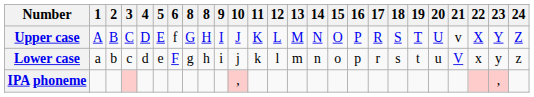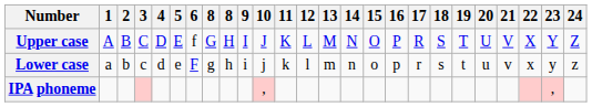Upper case | 21: v -> V
Lower case | 21: V -> v
